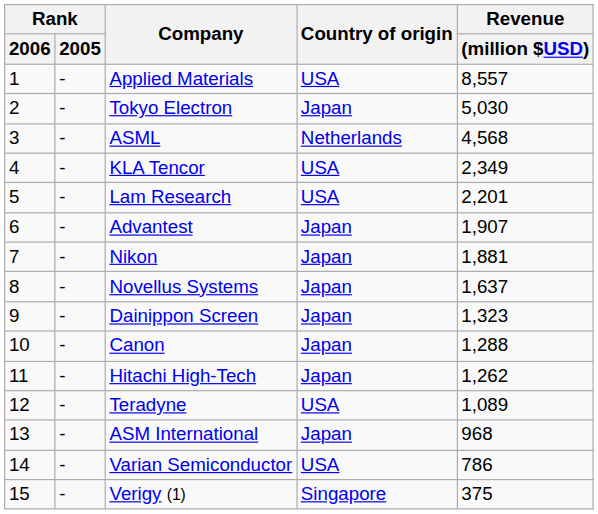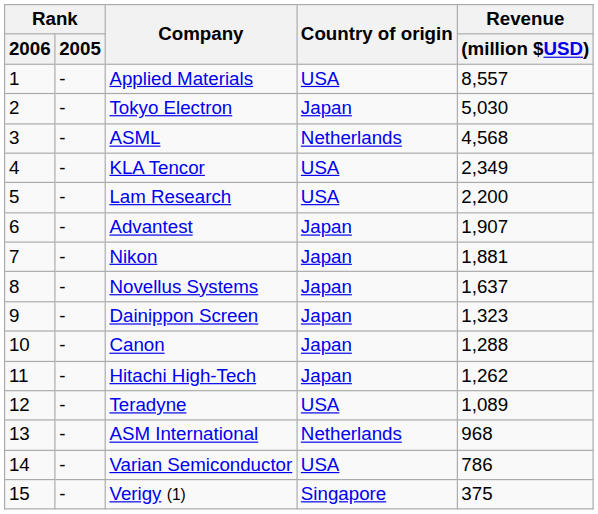Lam Research | Revenue / (million $USD): 2,201 -> 2,200
ASM International | Country of origin: Japan -> Netherlands
